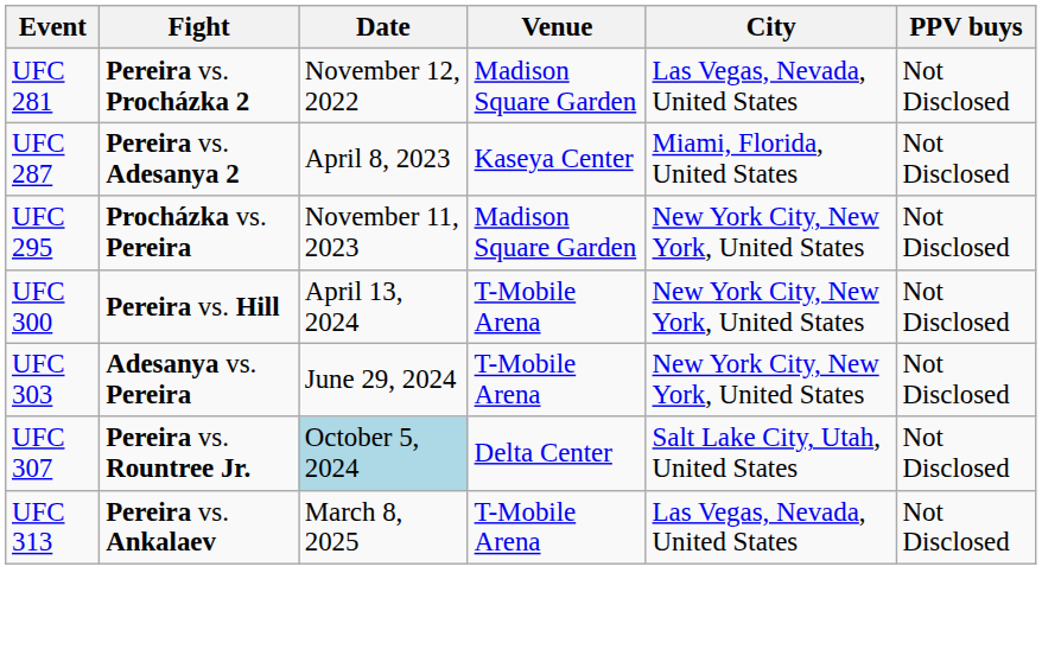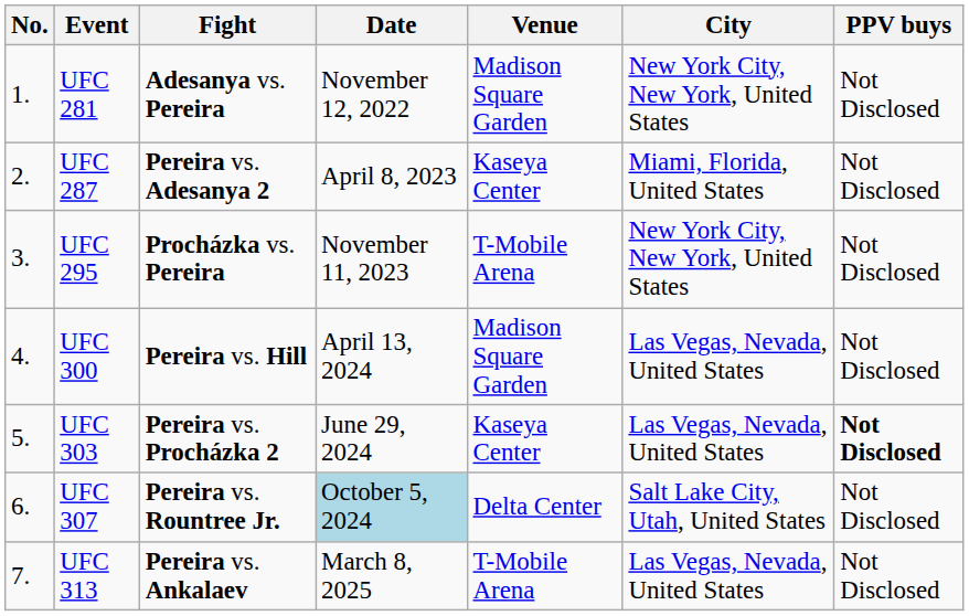+ column: No. | 1. | 2. | 3. | 4. | 5. | 6. | 7.
UFC 281 | Fight: Pereira vs. Procházka 2 -> Adesanya vs. Pereira
UFC 281 | City: Las Vegas, Nevada, United States -> New York City, New York, United States
UFC 295 | Venue: Madison Square Garden -> T-Mobile Arena
UFC 300 | Venue: T-Mobile Arena -> Madison Square Garden
UFC 300 | City: New York City, New York, United States -> Las Vegas, Nevada, United States
UFC 303 | Fight: Adesanya vs. Pereira -> Pereira vs. Procházka 2
UFC 303 | Venue: T-Mobile Arena -> Kaseya Center
UFC 303 | City: New York City, New York, United States -> Las Vegas, Nevada, United States
UFC 303 | PPV buys: normal -> bold
